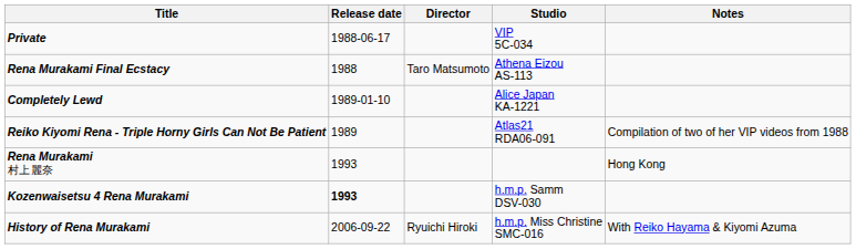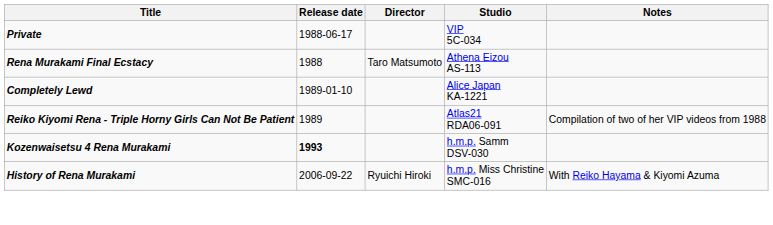- row: Rena Murakami 村上麗奈 | 1993 | Hong Kong
